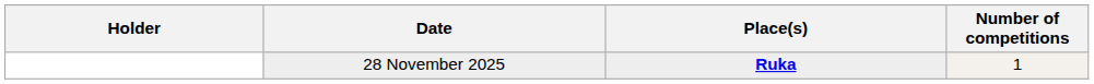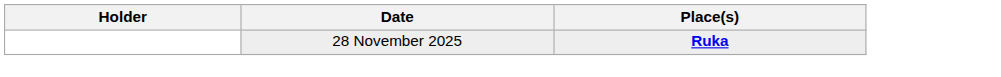- column: Number of competitions | 1
